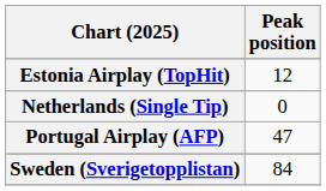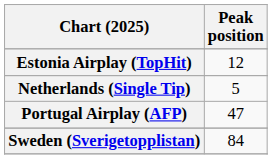Netherlands (Single Tip) | Peak position: 0 -> 5
